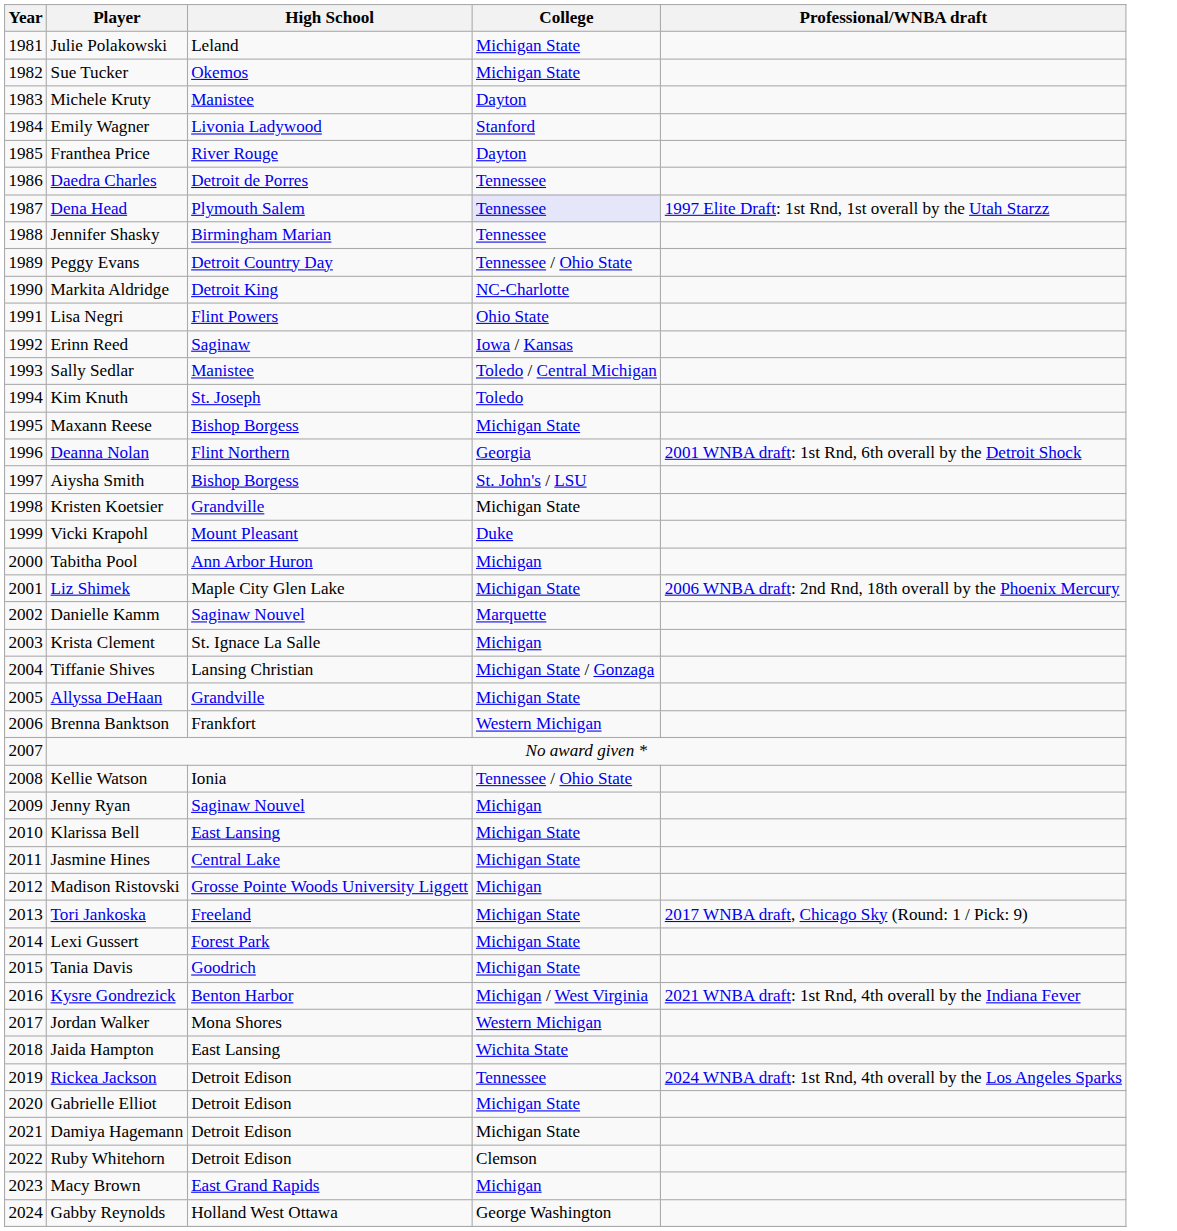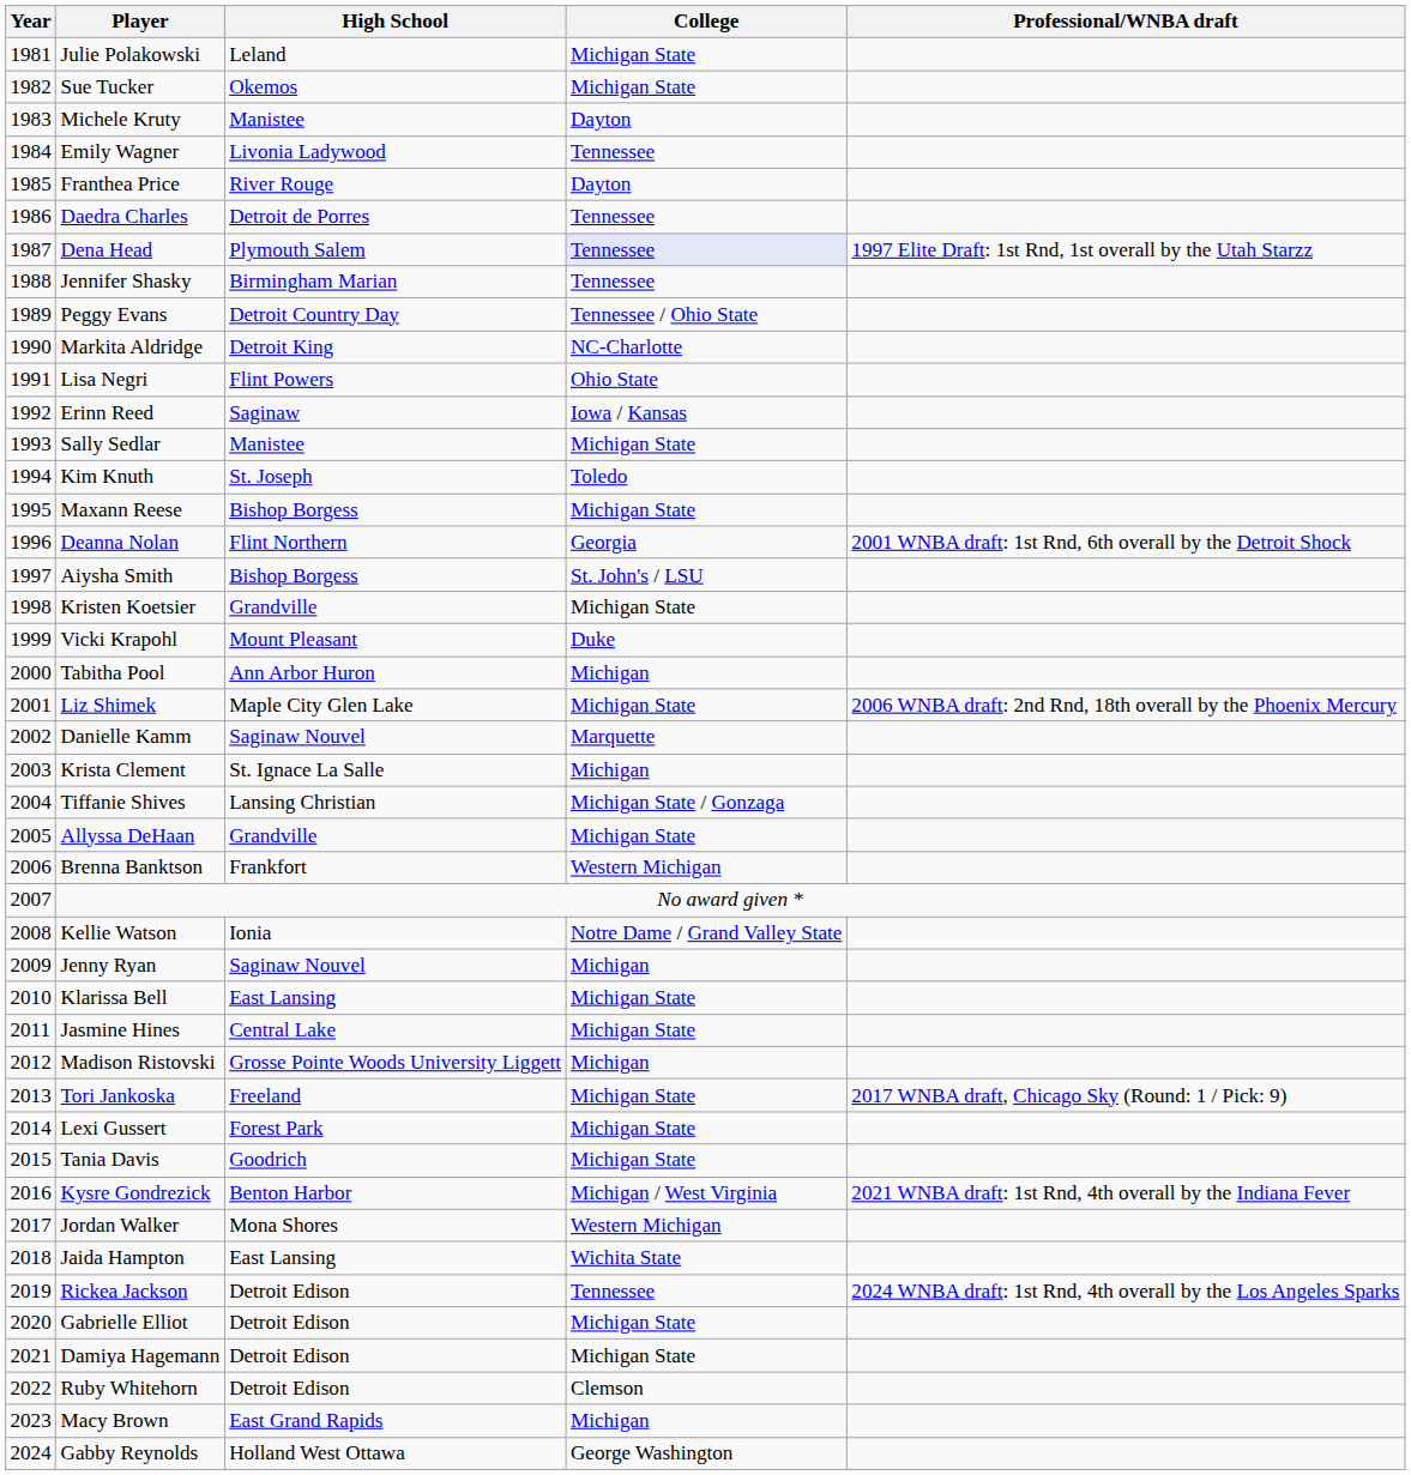Emily Wagner | College: Stanford -> Tennessee
Sally Sedlar | College: Toledo / Central Michigan -> Michigan State
Kellie Watson | College: Tennessee / Ohio State -> Notre Dame / Grand Valley State
